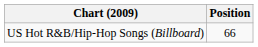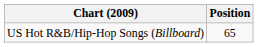US Hot R&B/Hip-Hop Songs (Billboard) | Position: 66 -> 65
